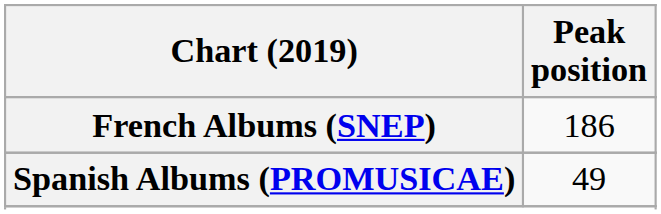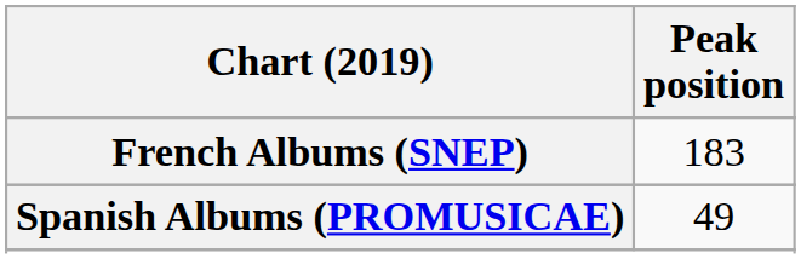French Albums (SNEP) | Peak position: 186 -> 183
